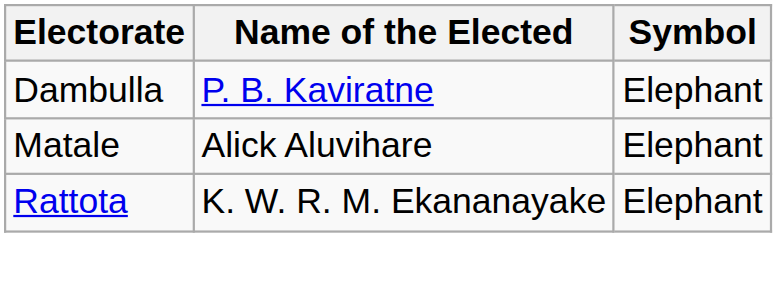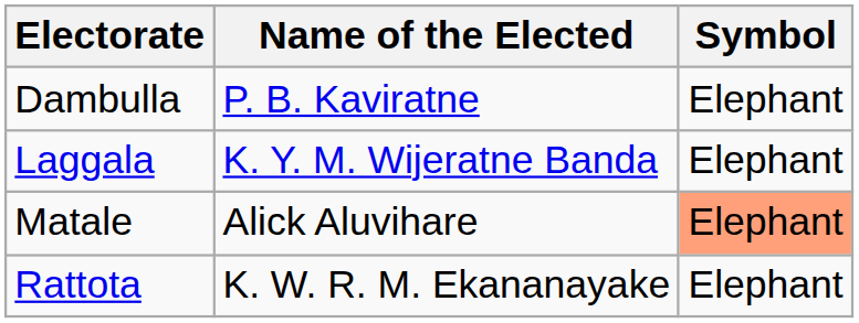+ row: Laggala | K. Y. M. Wijeratne Banda | Elephant
Matale | Symbol: no background -> lightsalmon background
